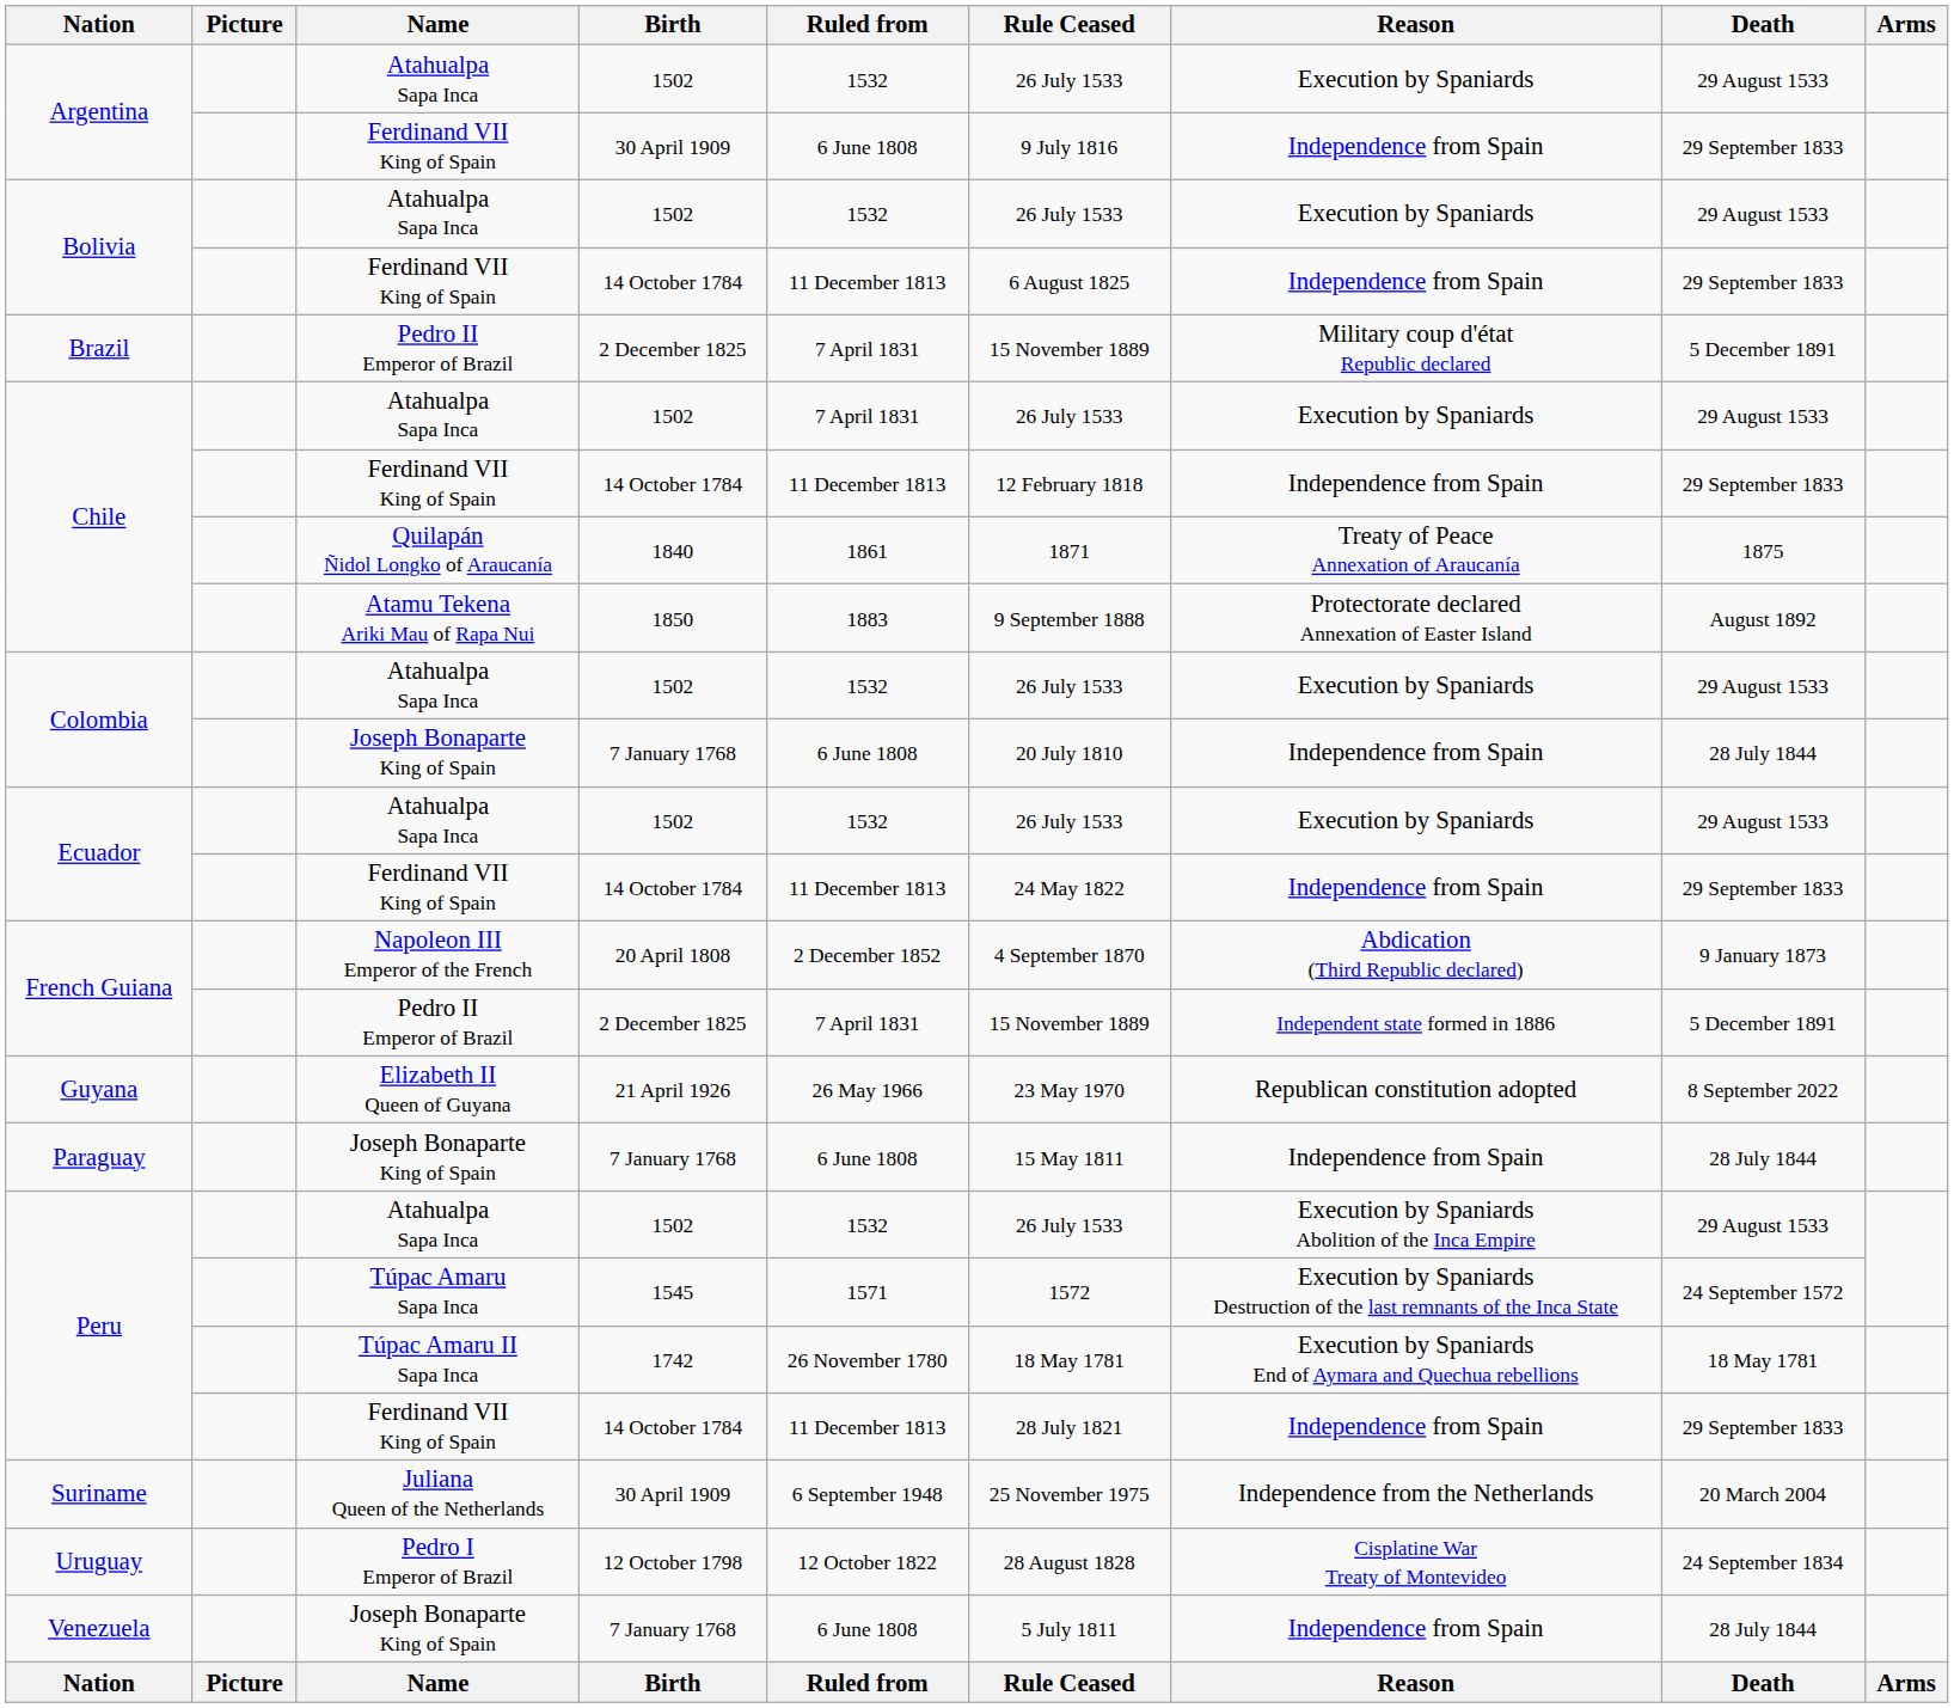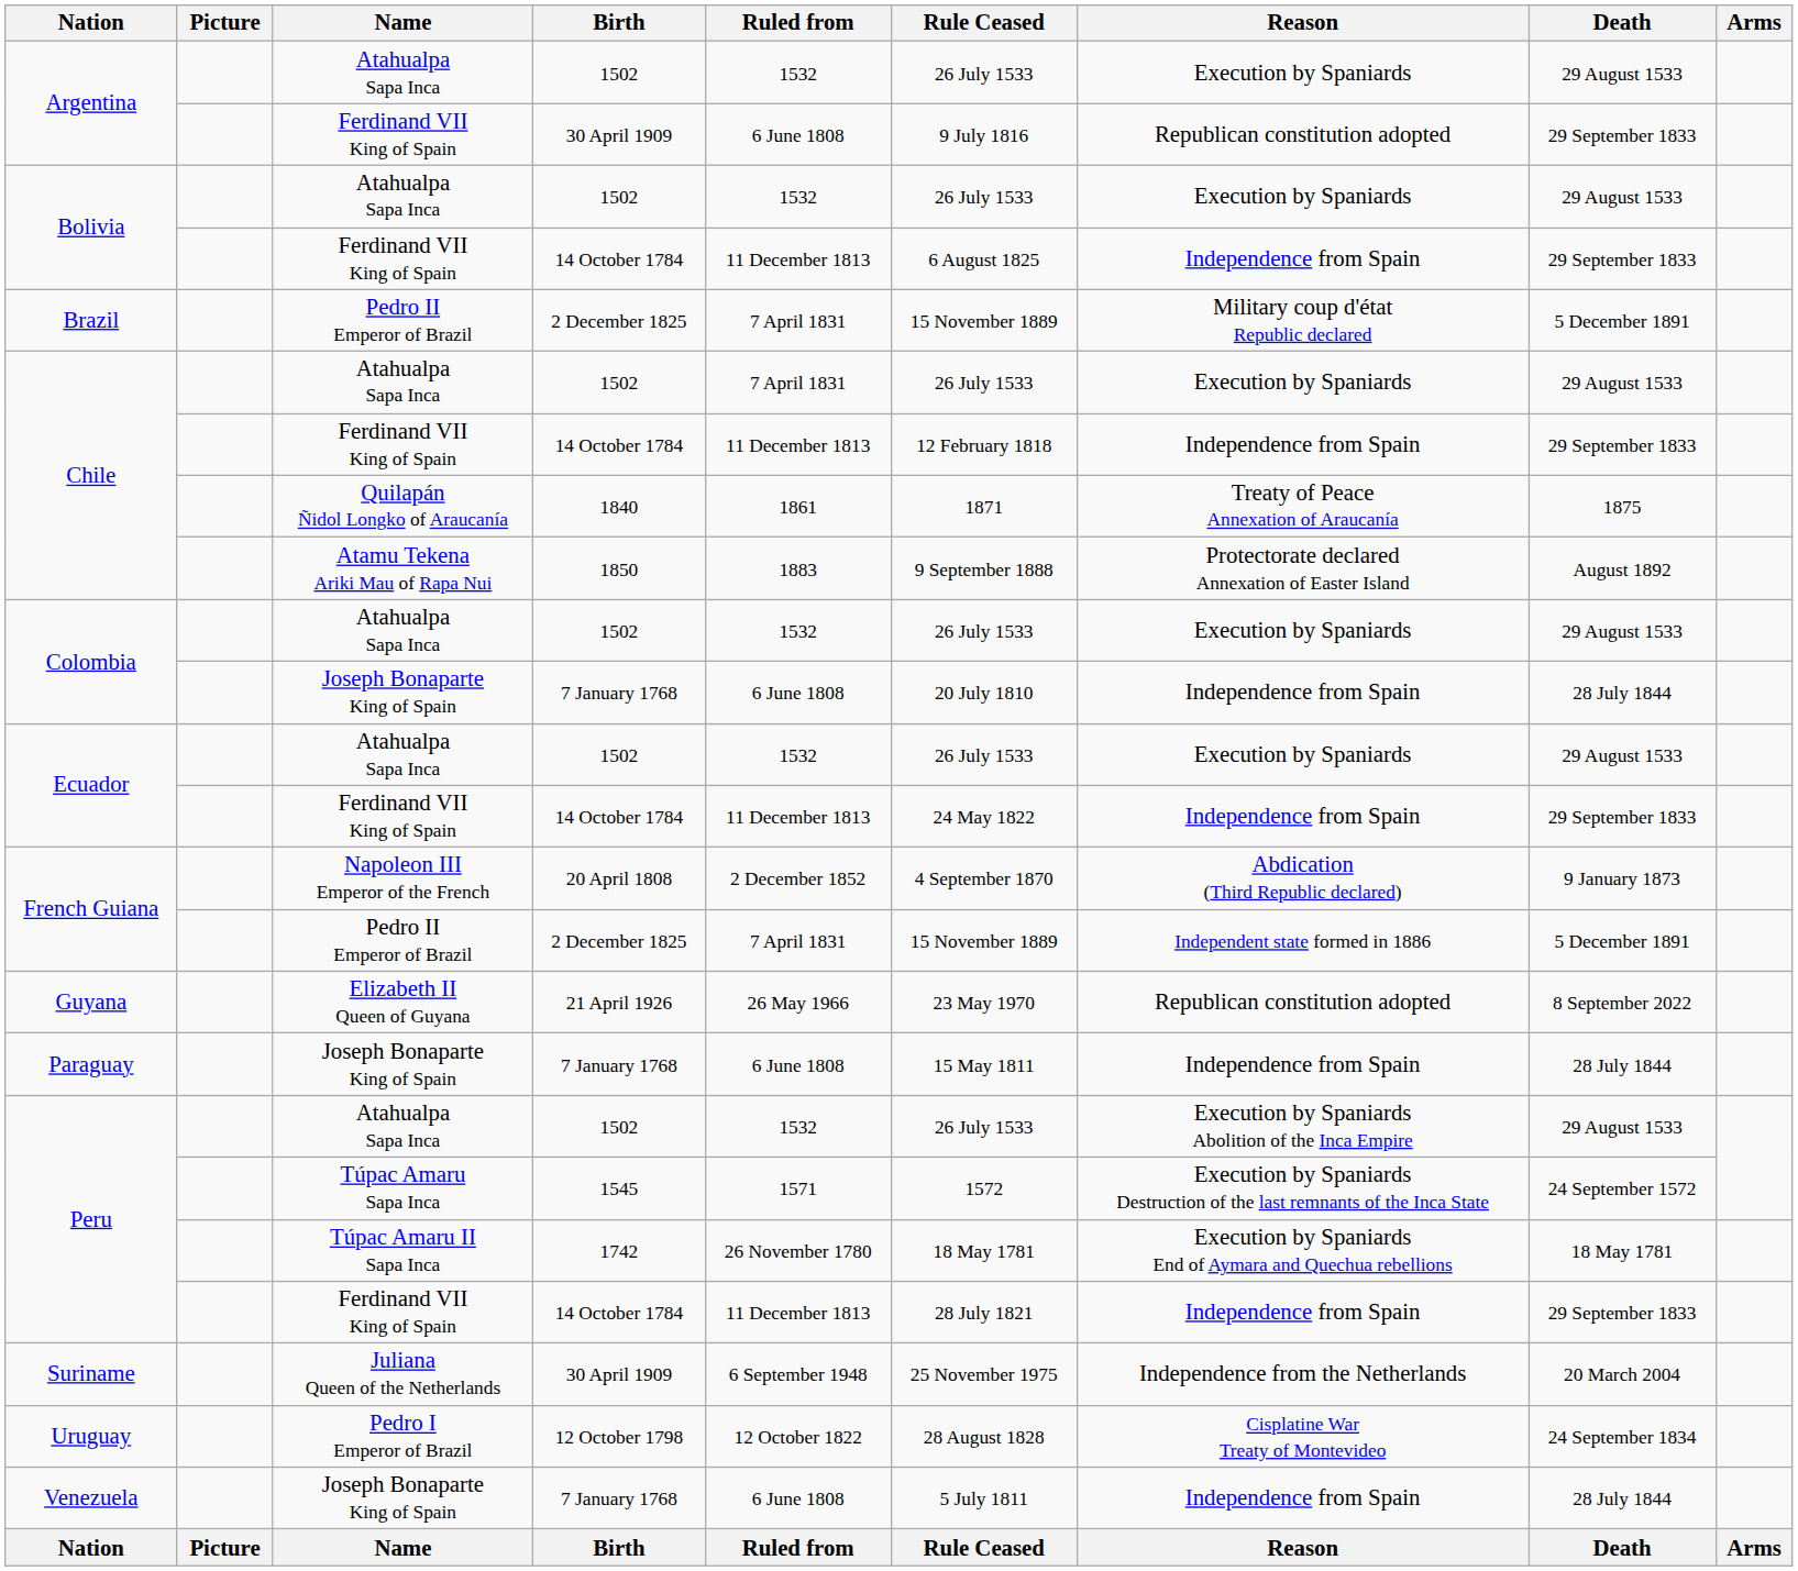Argentina / Ferdinand VII King of Spain | Reason: Independence from Spain -> Republican constitution adopted
